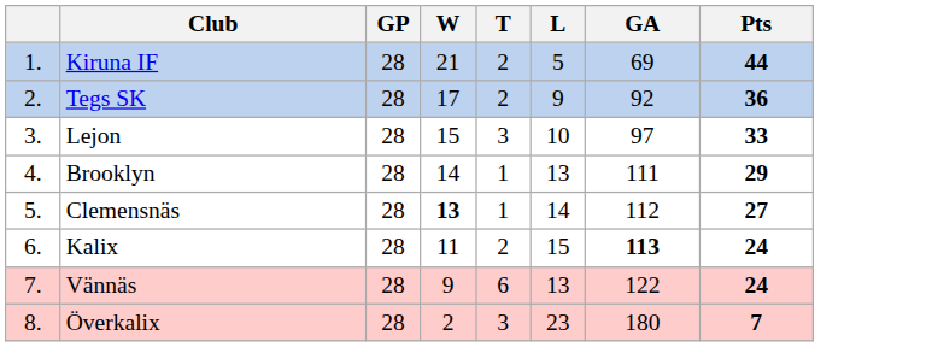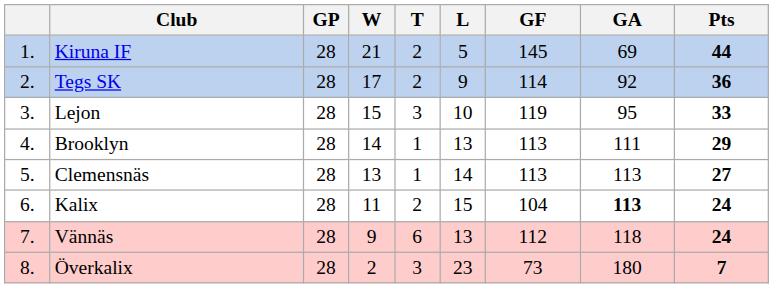+ column: GF | 145 | 114 | 119 | 113 | 113 | 104 | 112 | 73
Lejon | GA: 97 -> 95
Clemensnäs | W: bold -> normal
Clemensnäs | GA: 112 -> 113
Vännäs | GA: 122 -> 118
